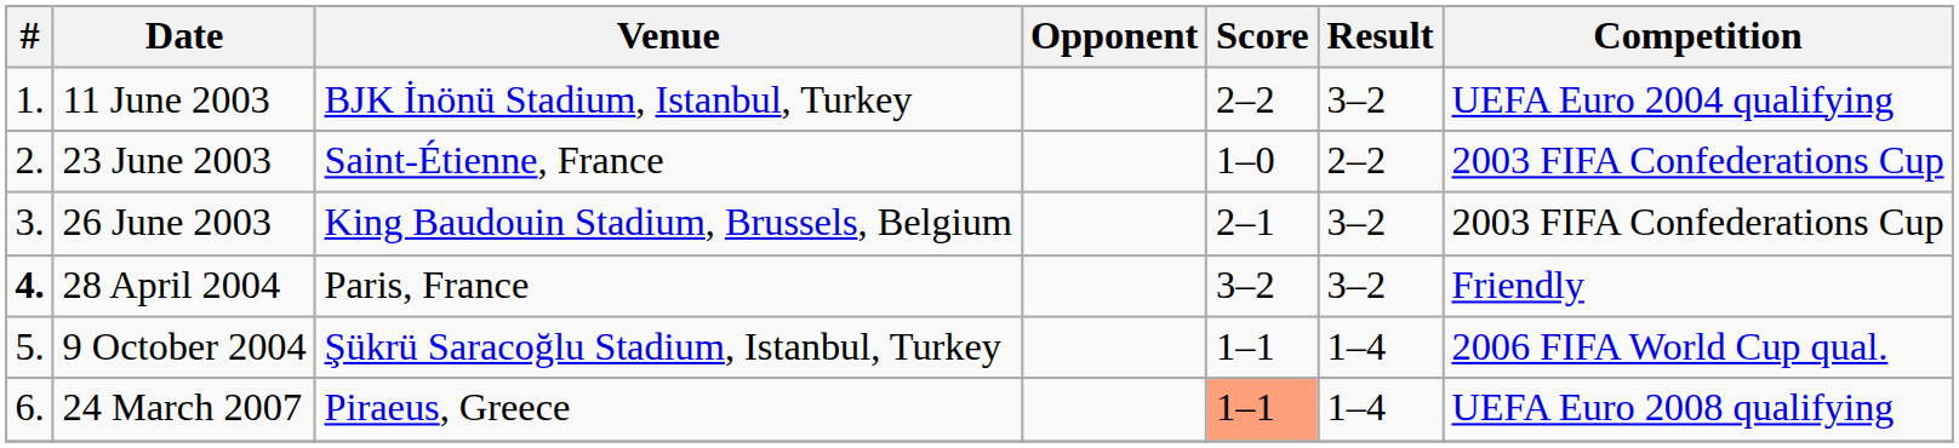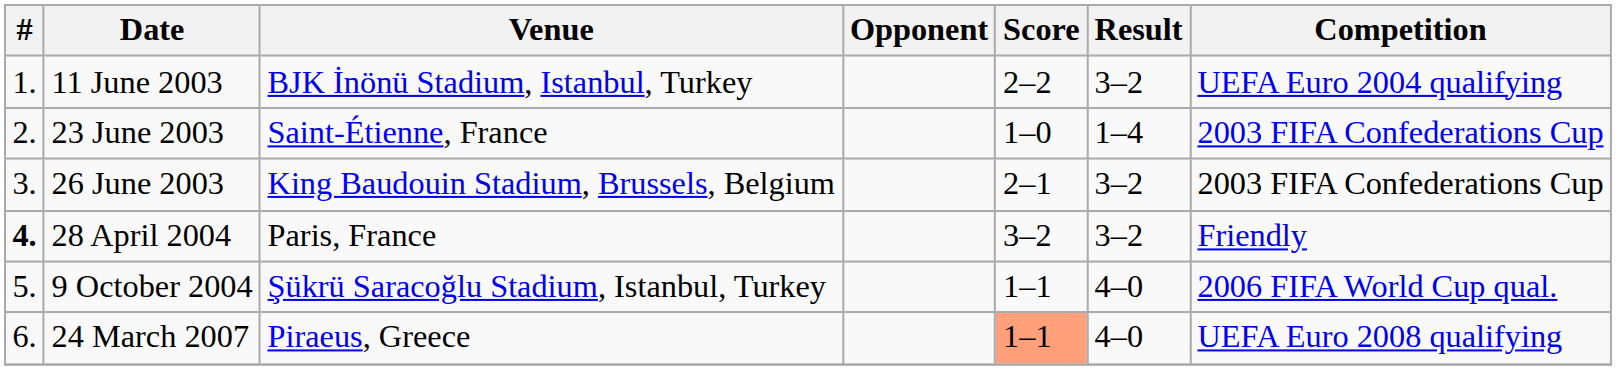23 June 2003 | Result: 2–2 -> 1–4
9 October 2004 | Result: 1–4 -> 4–0
24 March 2007 | Result: 1–4 -> 4–0
